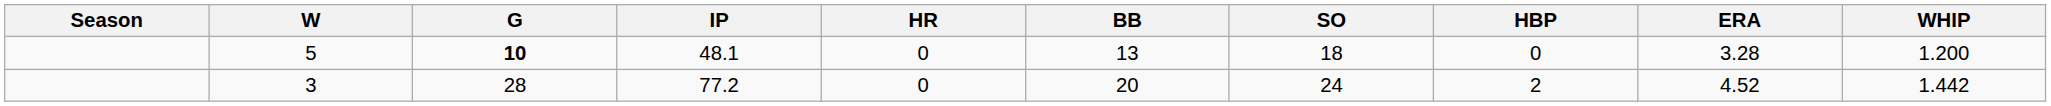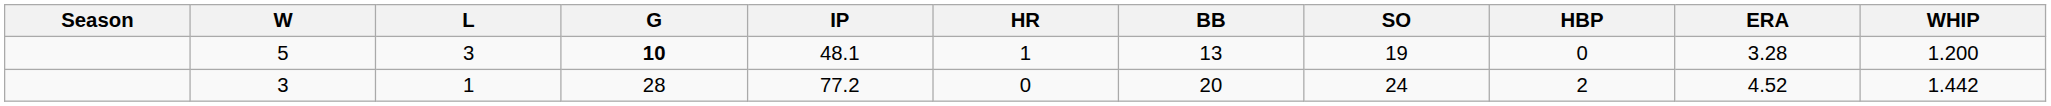+ column: L | 3 | 1
5 | HR: 0 -> 1
5 | SO: 18 -> 19
